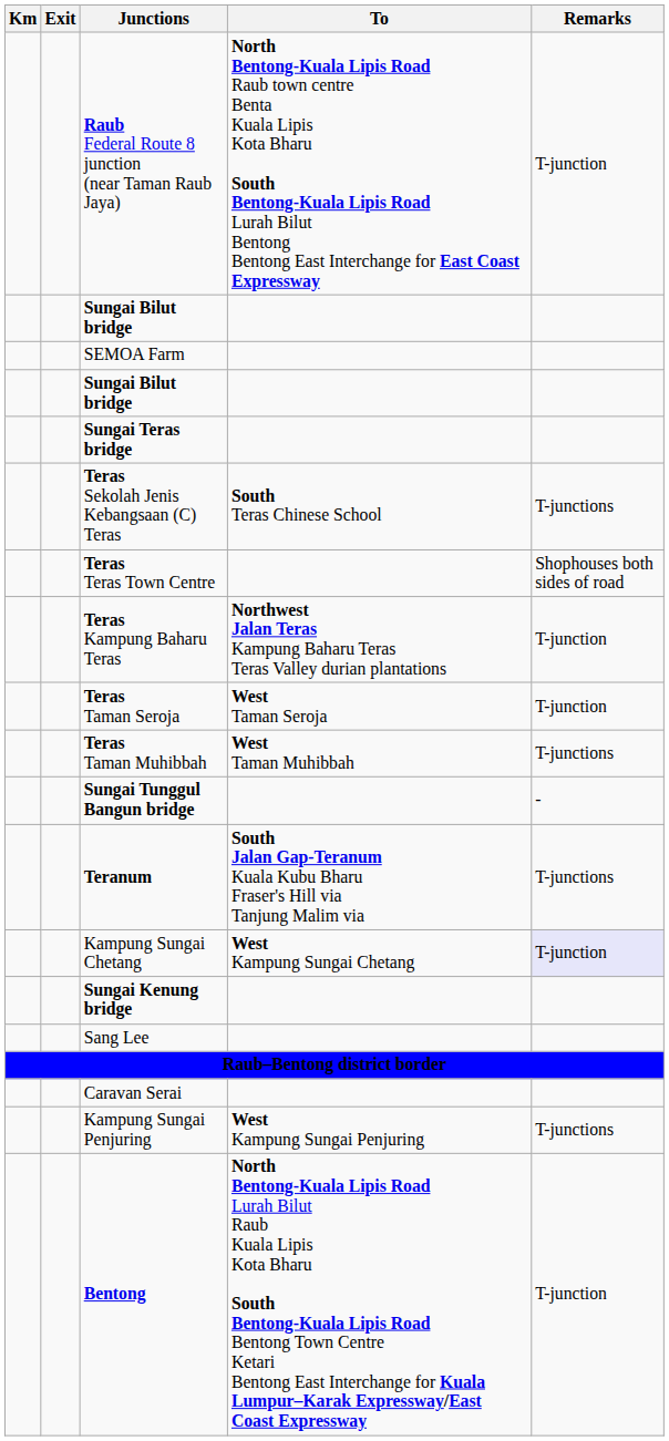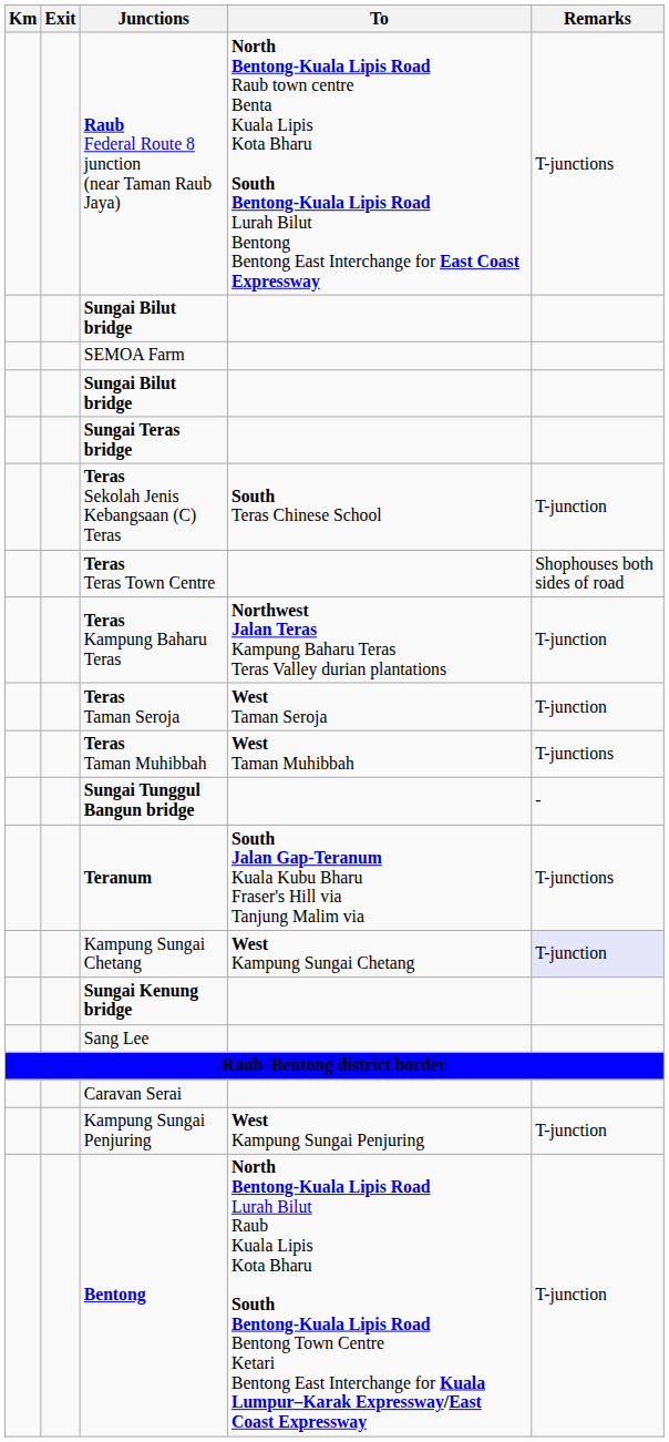Raub Federal Route 8 junction (near Taman Raub Jaya) | Remarks: T-junction -> T-junctions
Teras Sekolah Jenis Kebangsaan (C) Teras | Remarks: T-junctions -> T-junction
Kampung Sungai Penjuring | Remarks: T-junctions -> T-junction
